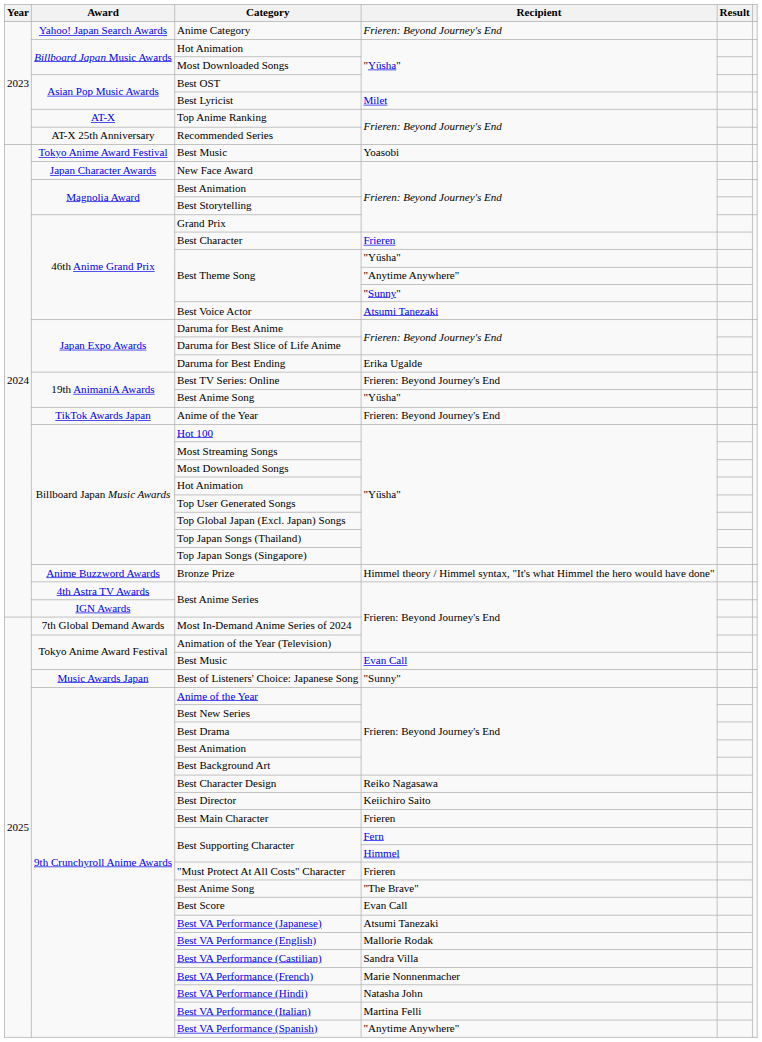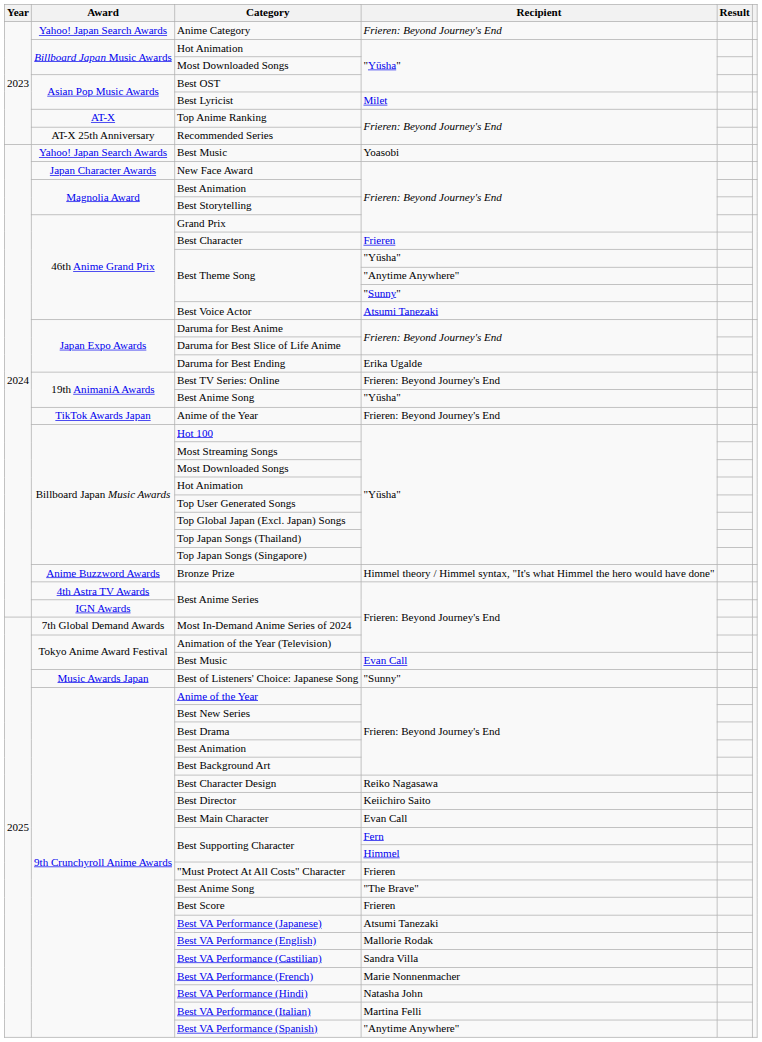2024 / Best Music | Award: Tokyo Anime Award Festival -> Yahoo! Japan Search Awards
Best Main Character | Recipient: Frieren -> Evan Call
Best Score | Recipient: Evan Call -> Frieren
